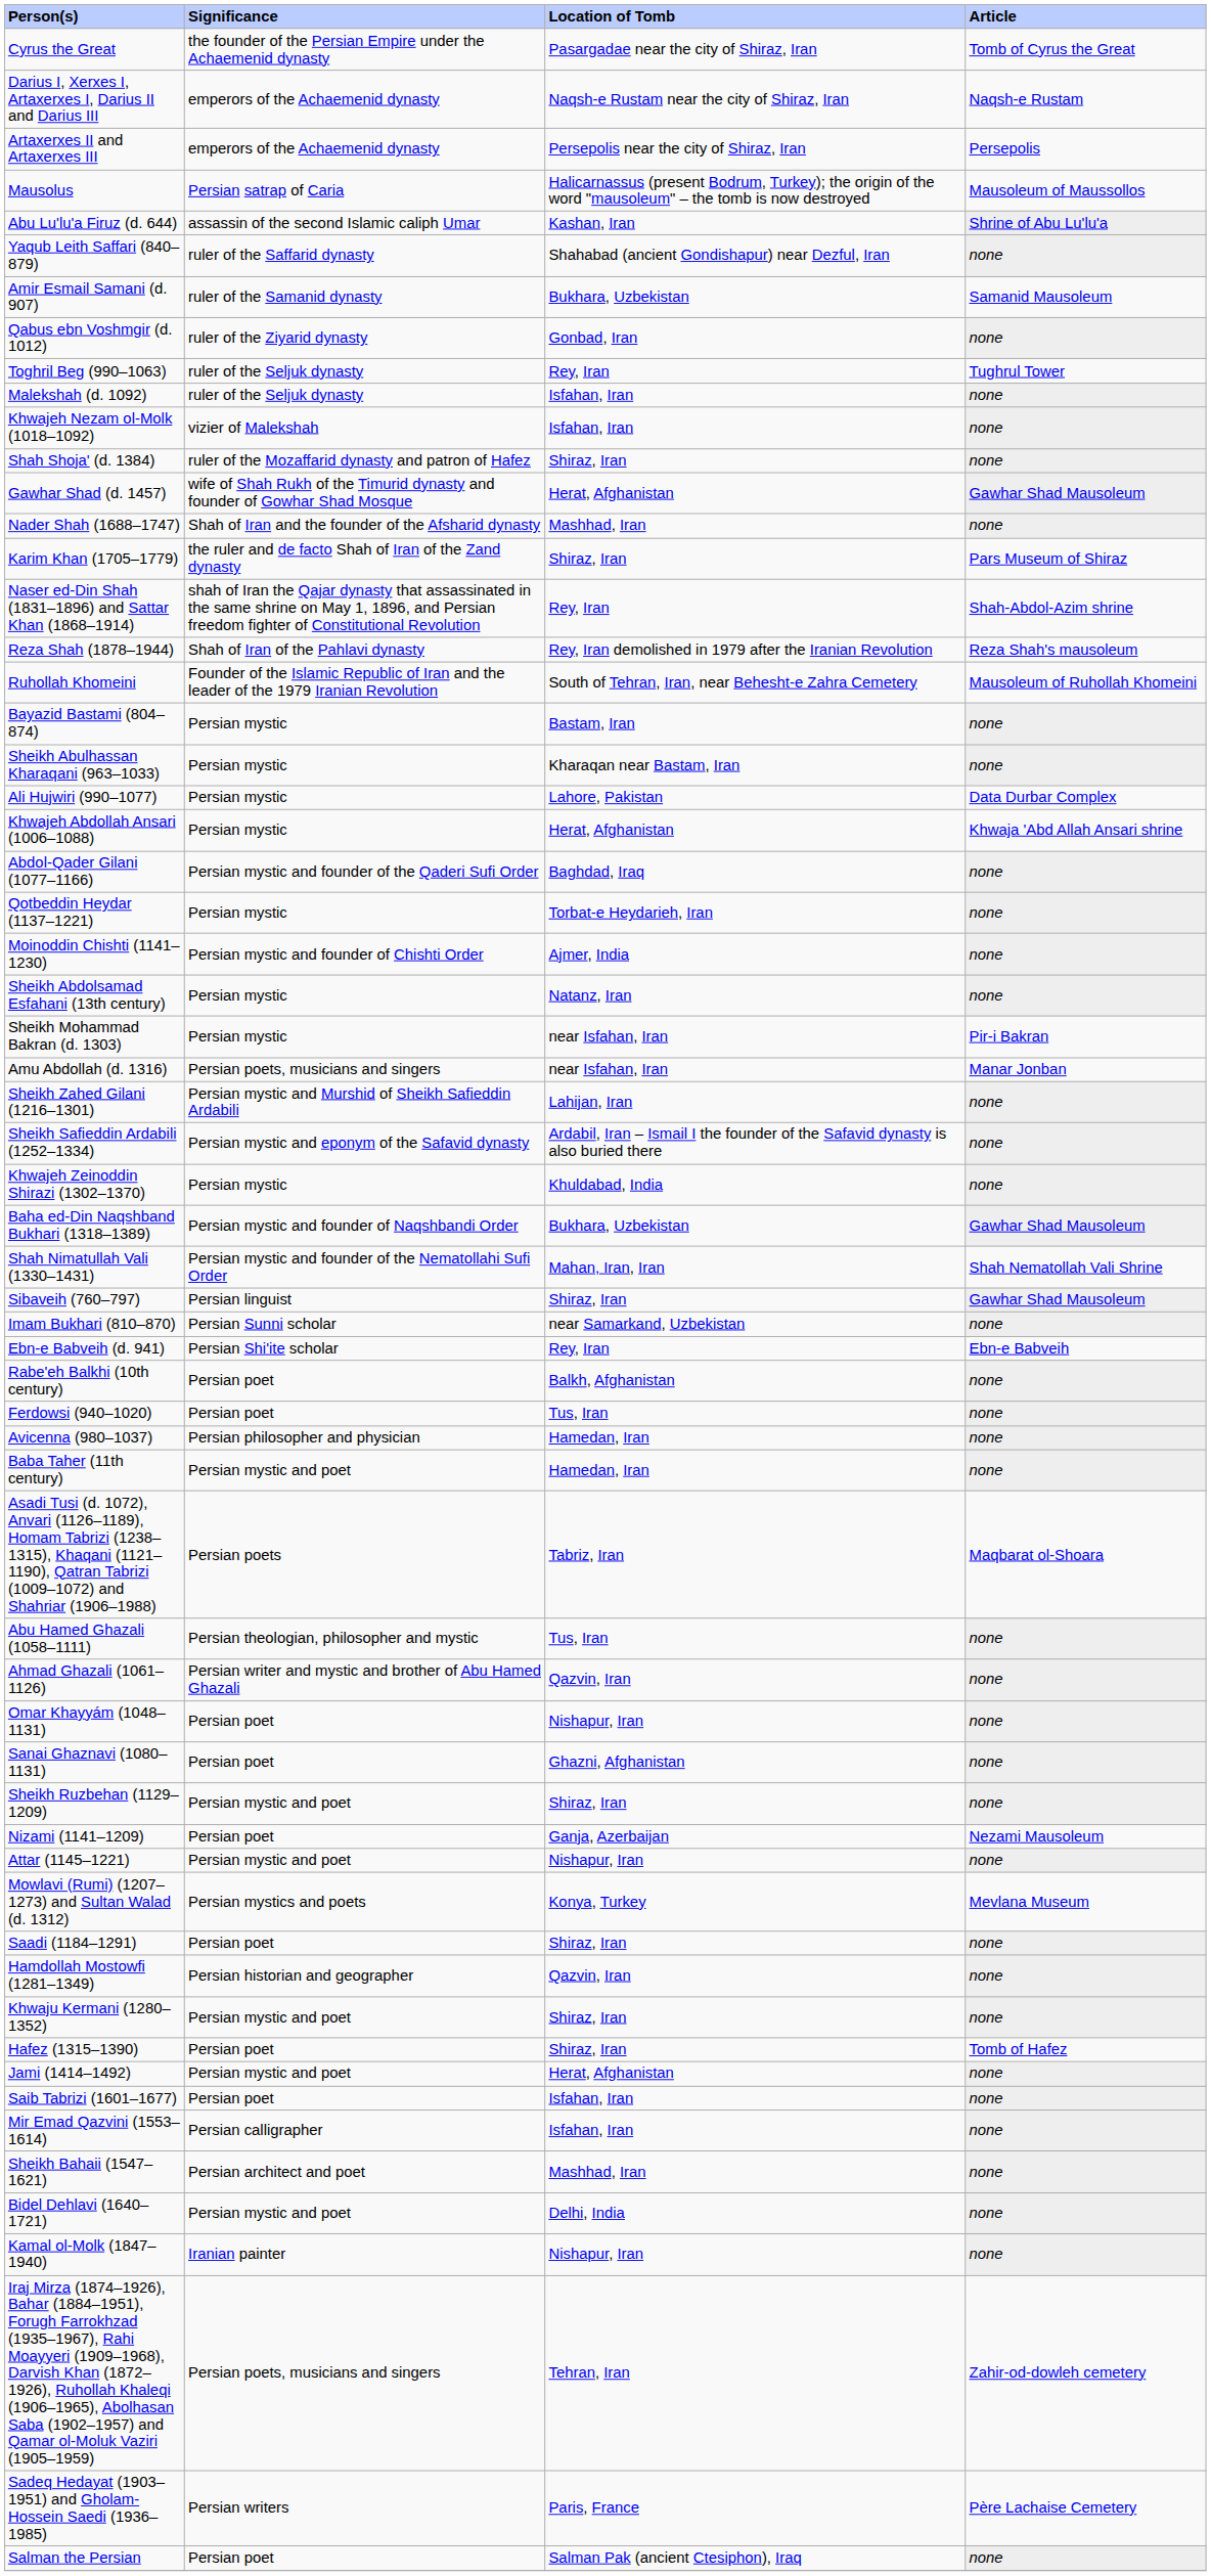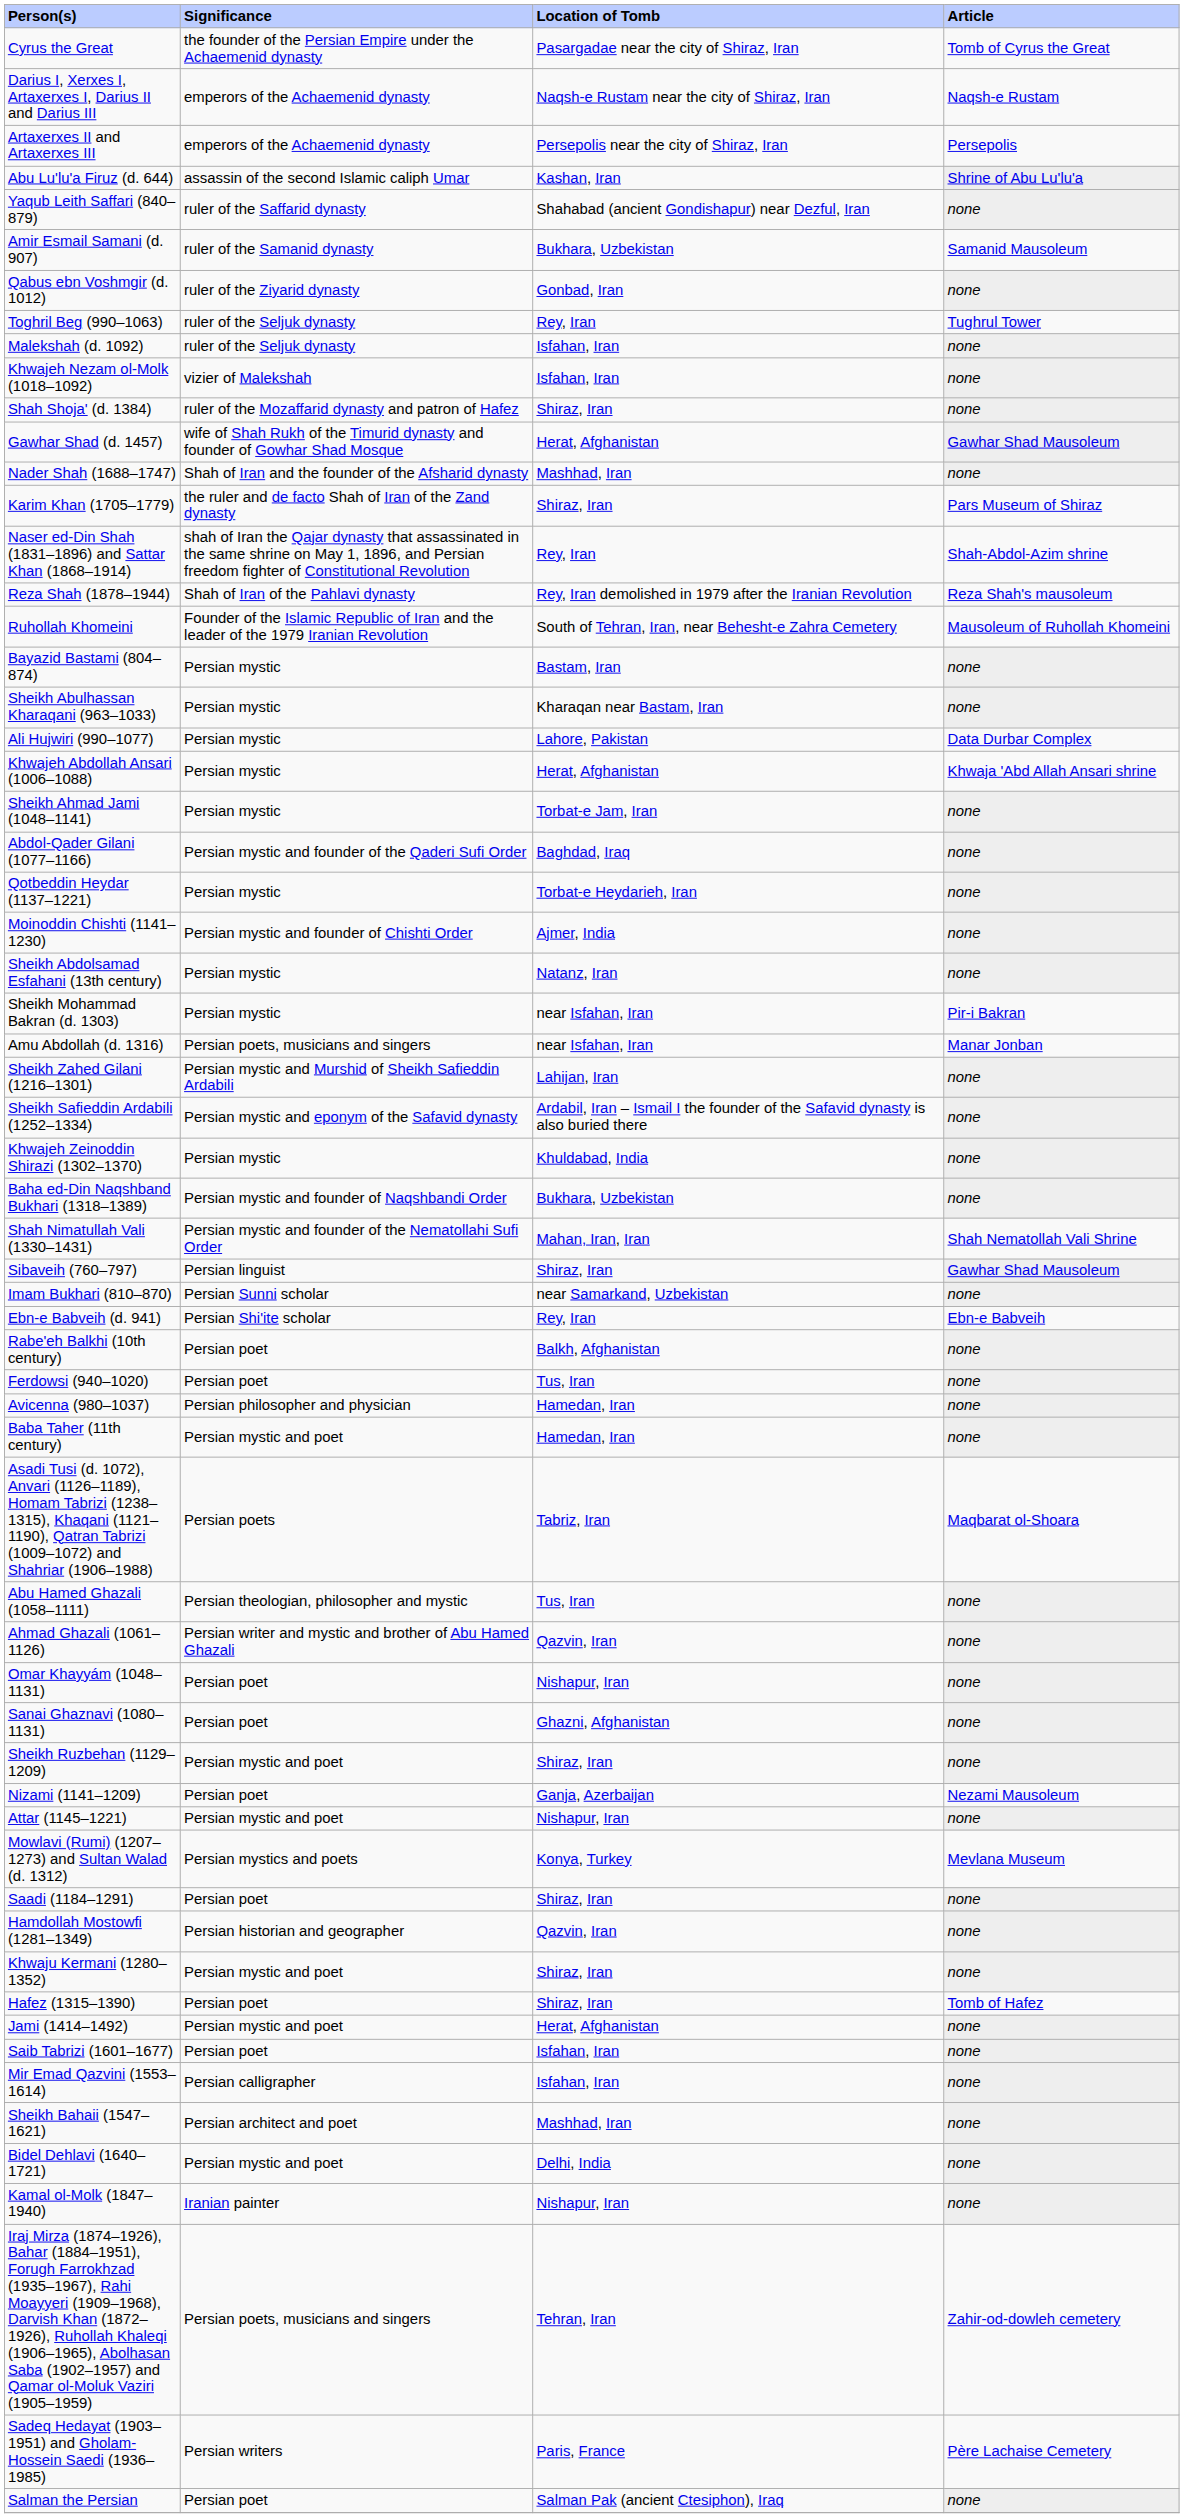- row: Mausolus | Persian satrap of Caria | Halicarnassus (present Bodrum, Turkey); the origin of the word "mausoleum" – the tomb is now destroyed | Mausoleum of Maussollos
+ row: Sheikh Ahmad Jami (1048–1141) | Persian mystic | Torbat-e Jam, Iran | none
Baha ed-Din Naqshband Bukhari (1318–1389) | Article: Gawhar Shad Mausoleum -> none
